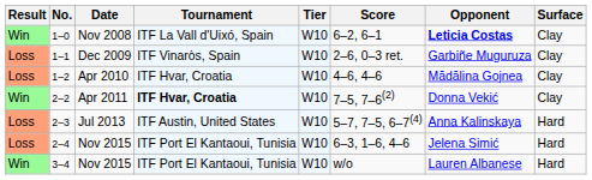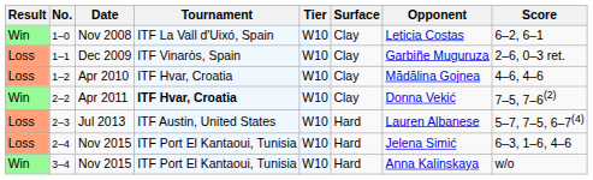columns swapped: Surface <-> Score
1–0 | Opponent: bold -> normal
2–3 | Opponent: Anna Kalinskaya -> Lauren Albanese
3–4 | Opponent: Lauren Albanese -> Anna Kalinskaya
